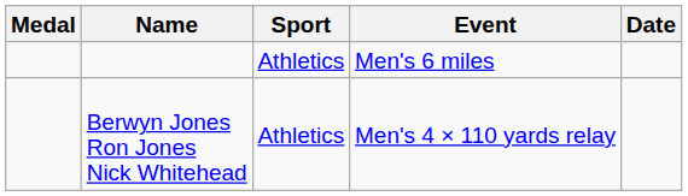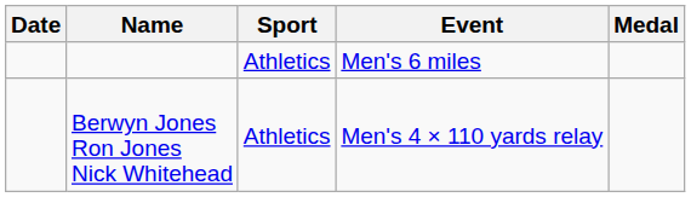columns swapped: Medal <-> Date
